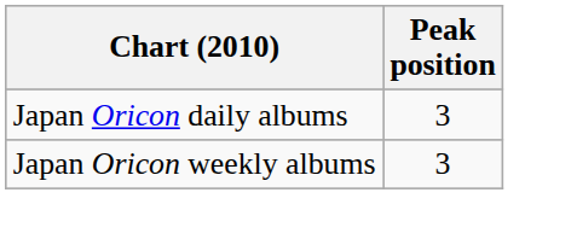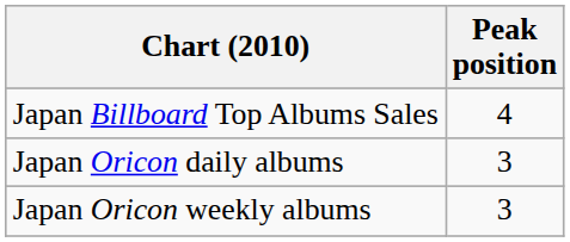+ row: Japan Billboard Top Albums Sales | 4
